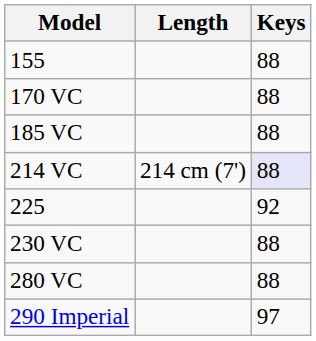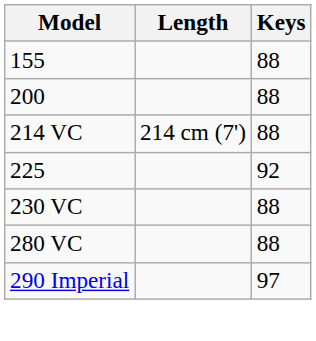- row: 170 VC | 88
- row: 185 VC | 88
+ row: 200 | 88
214 VC | Keys: lavender background -> no background
